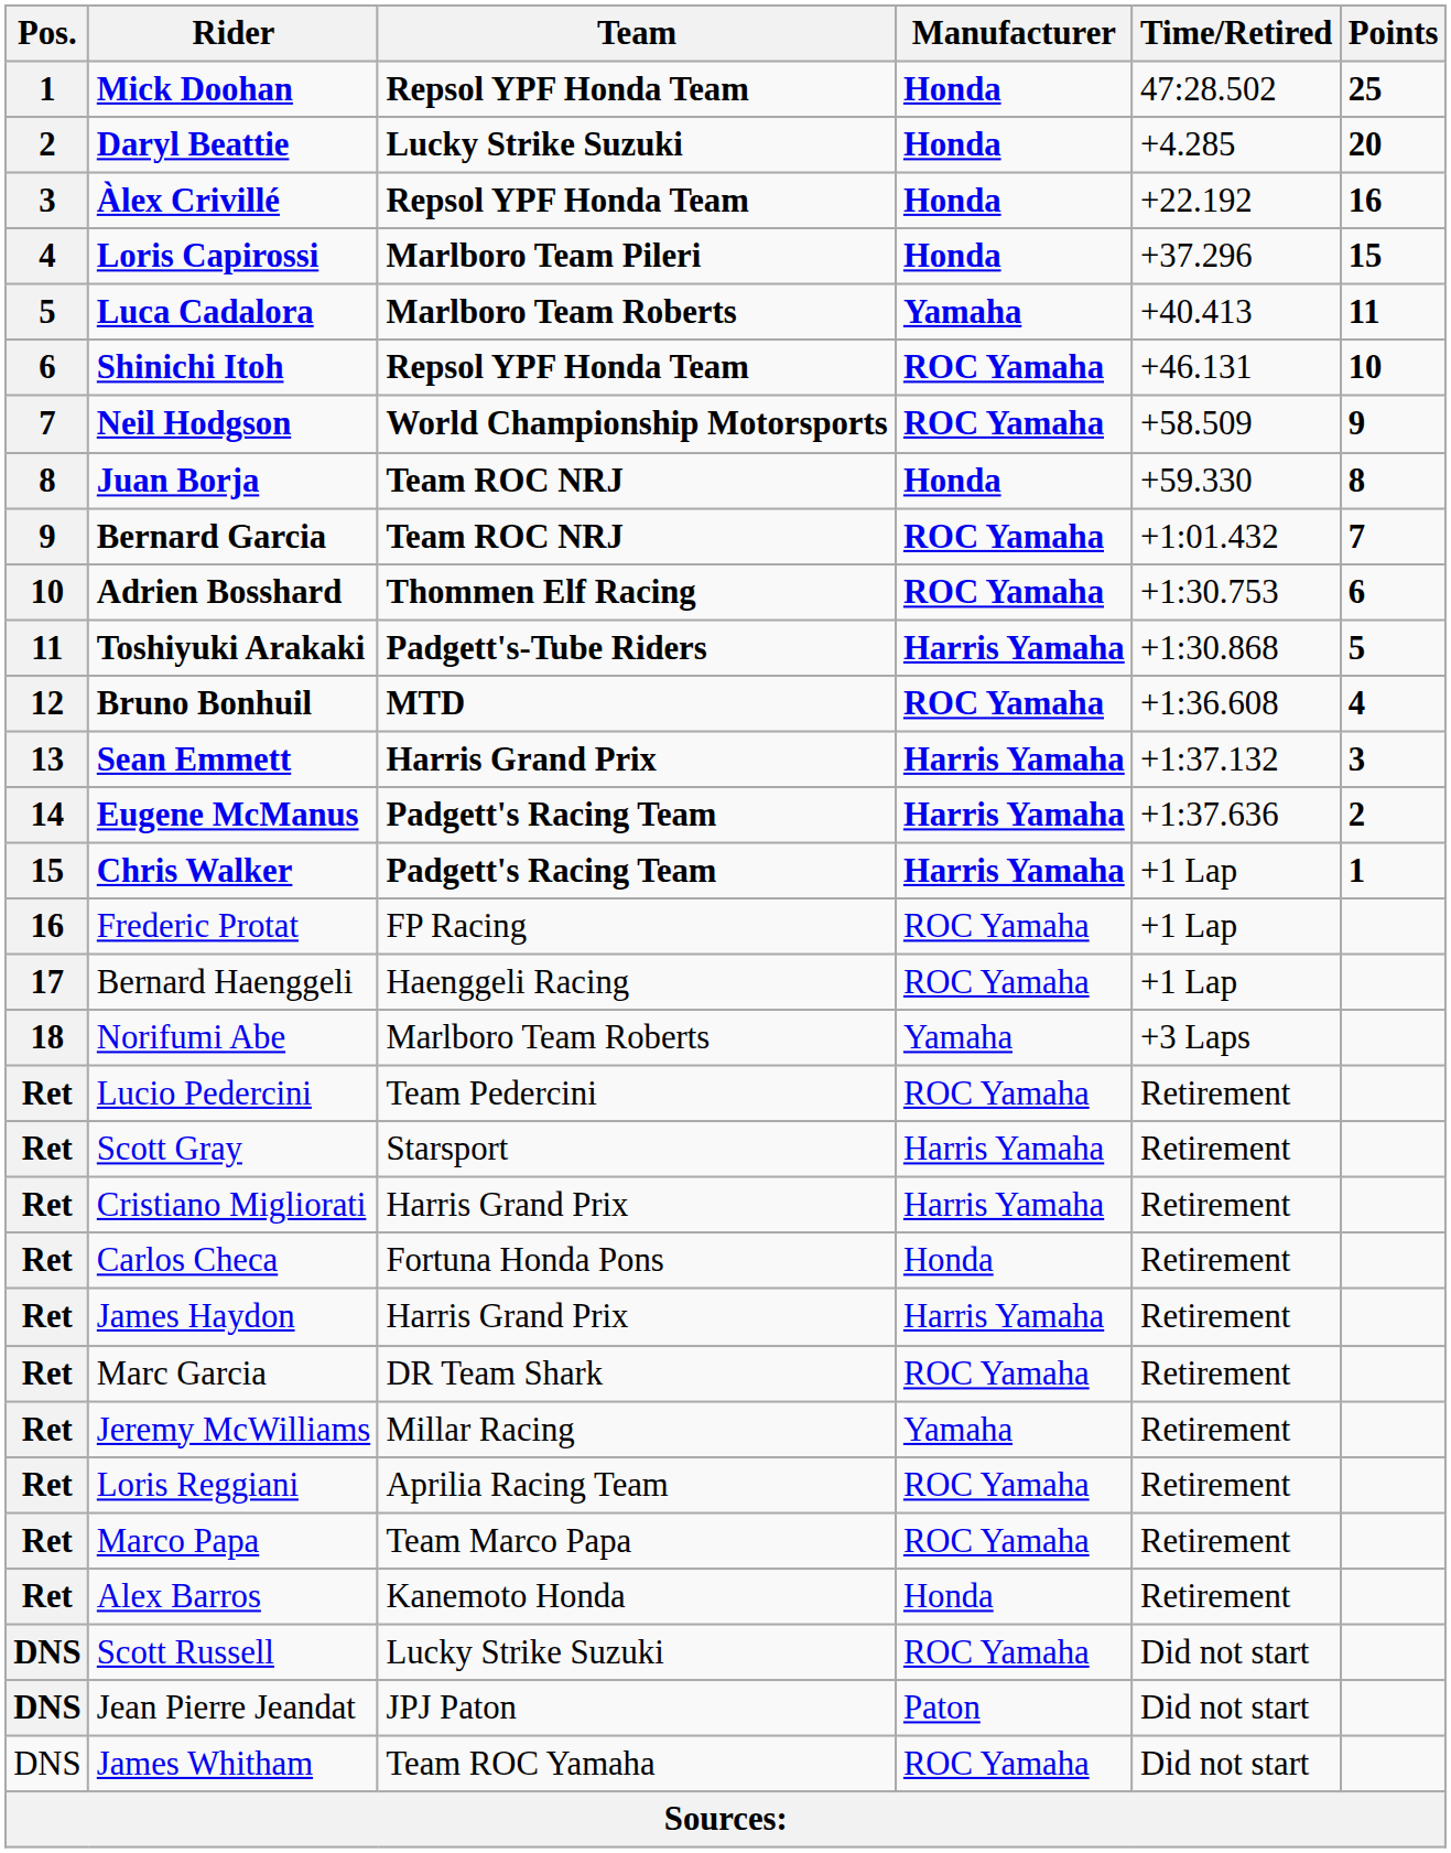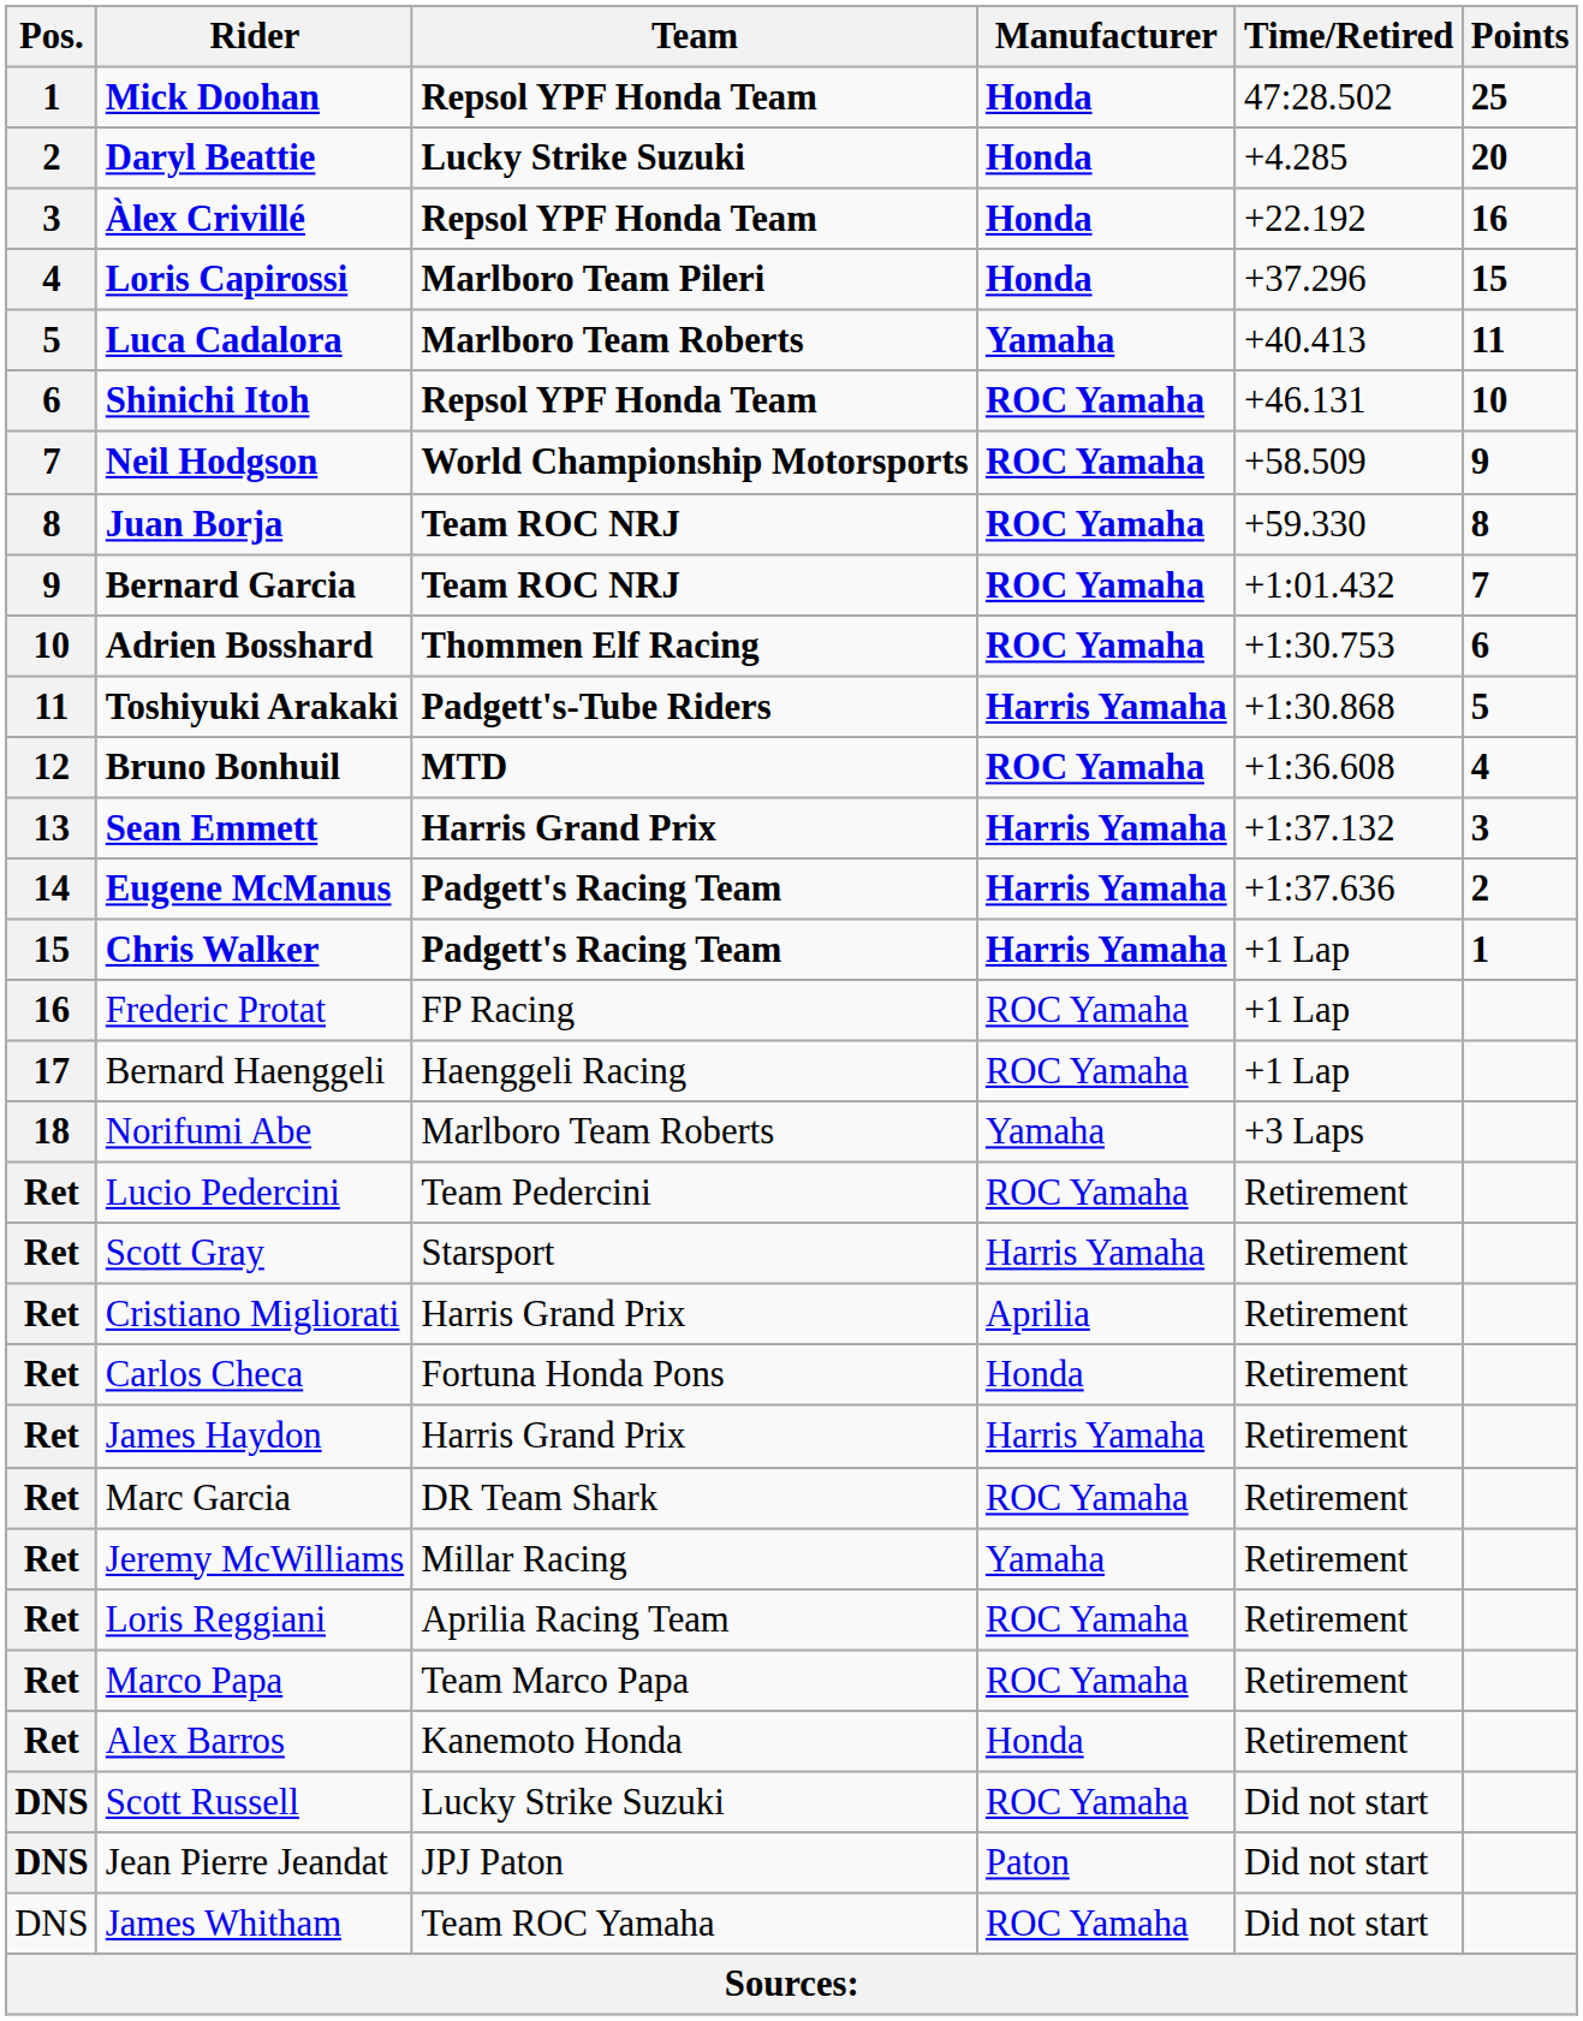Juan Borja | Manufacturer: Honda -> ROC Yamaha
Cristiano Migliorati | Manufacturer: Harris Yamaha -> Aprilia
